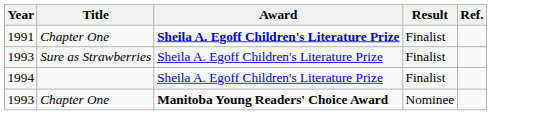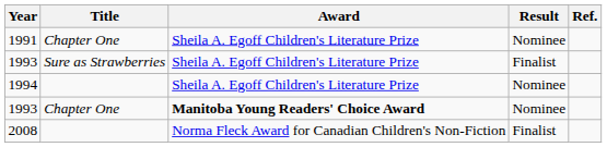1991 | Award: bold -> normal
1991 | Result: Finalist -> Nominee
1994 | Result: Finalist -> Nominee
+ row: 2008 | Norma Fleck Award for Canadian Children's Non-Fiction | Finalist
